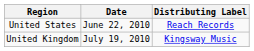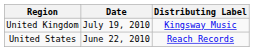rows swapped: United States <-> United Kingdom
